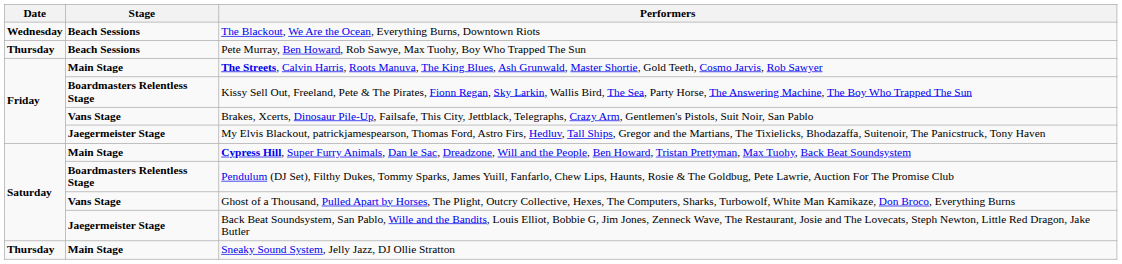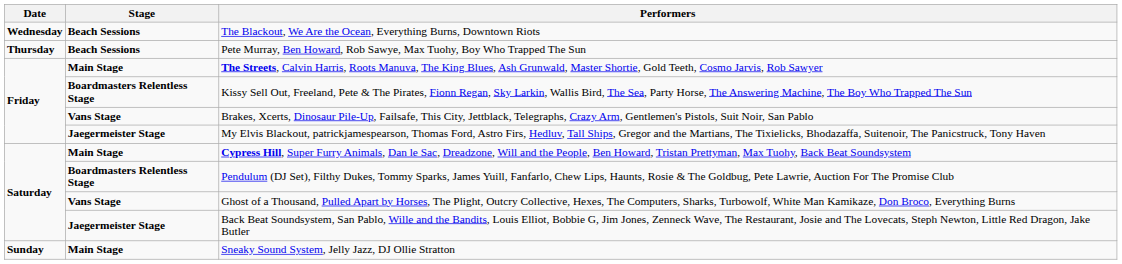Sneaky Sound System, Jelly Jazz, DJ Ollie Stratton | Date: Thursday -> Sunday
